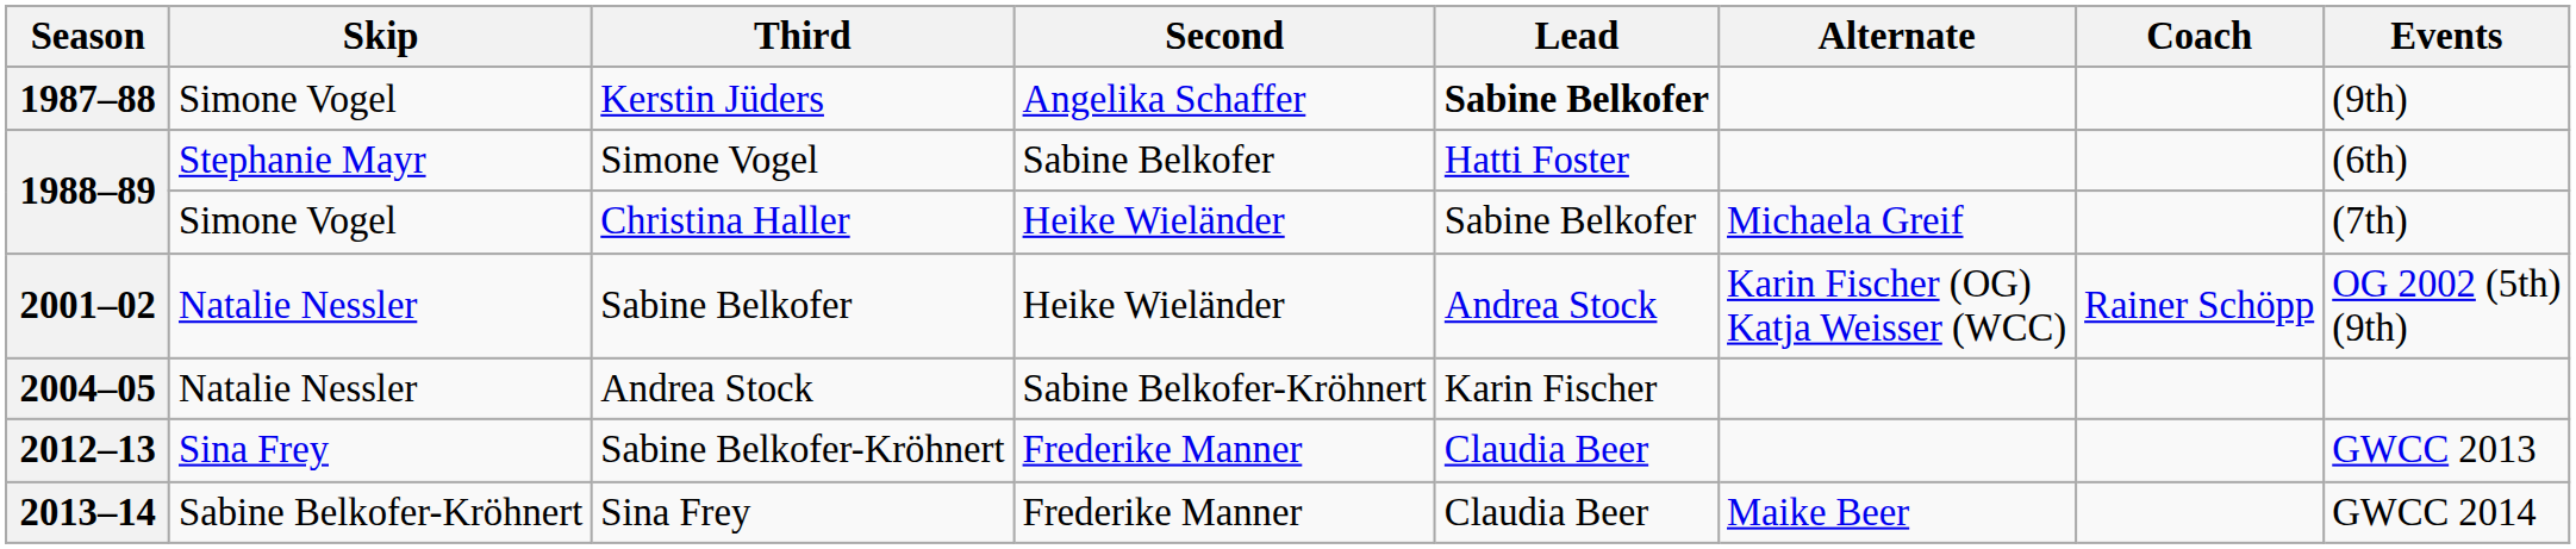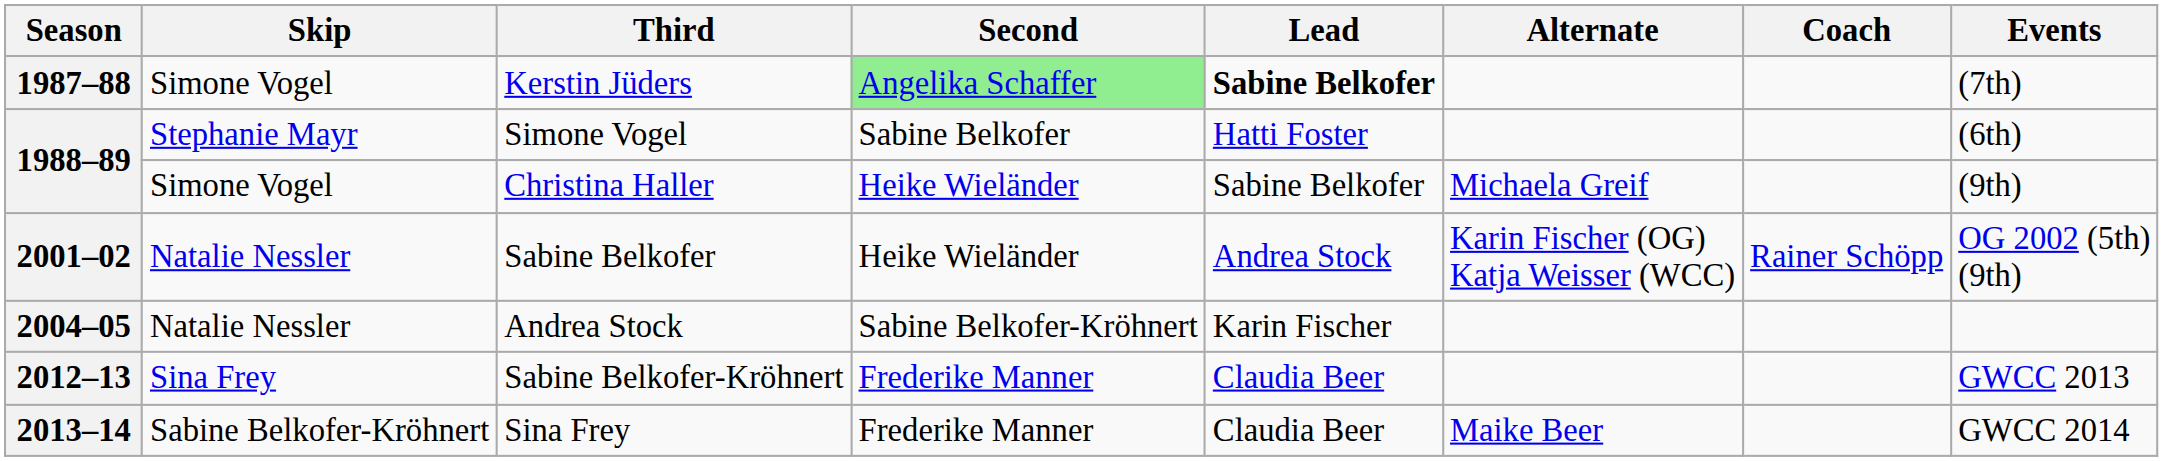Kerstin Jüders | Second: no background -> lightgreen background
Kerstin Jüders | Events: (9th) -> (7th)
Christina Haller | Events: (7th) -> (9th)
